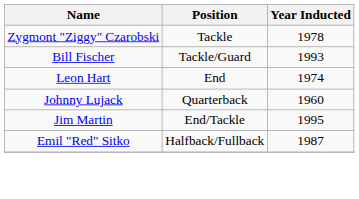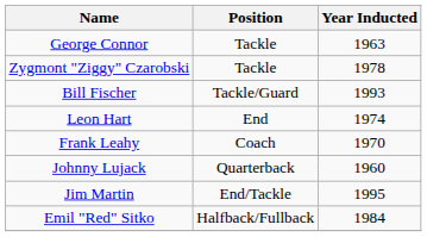+ row: George Connor | Tackle | 1963
+ row: Frank Leahy | Coach | 1970
Emil "Red" Sitko | Year Inducted: 1987 -> 1984
